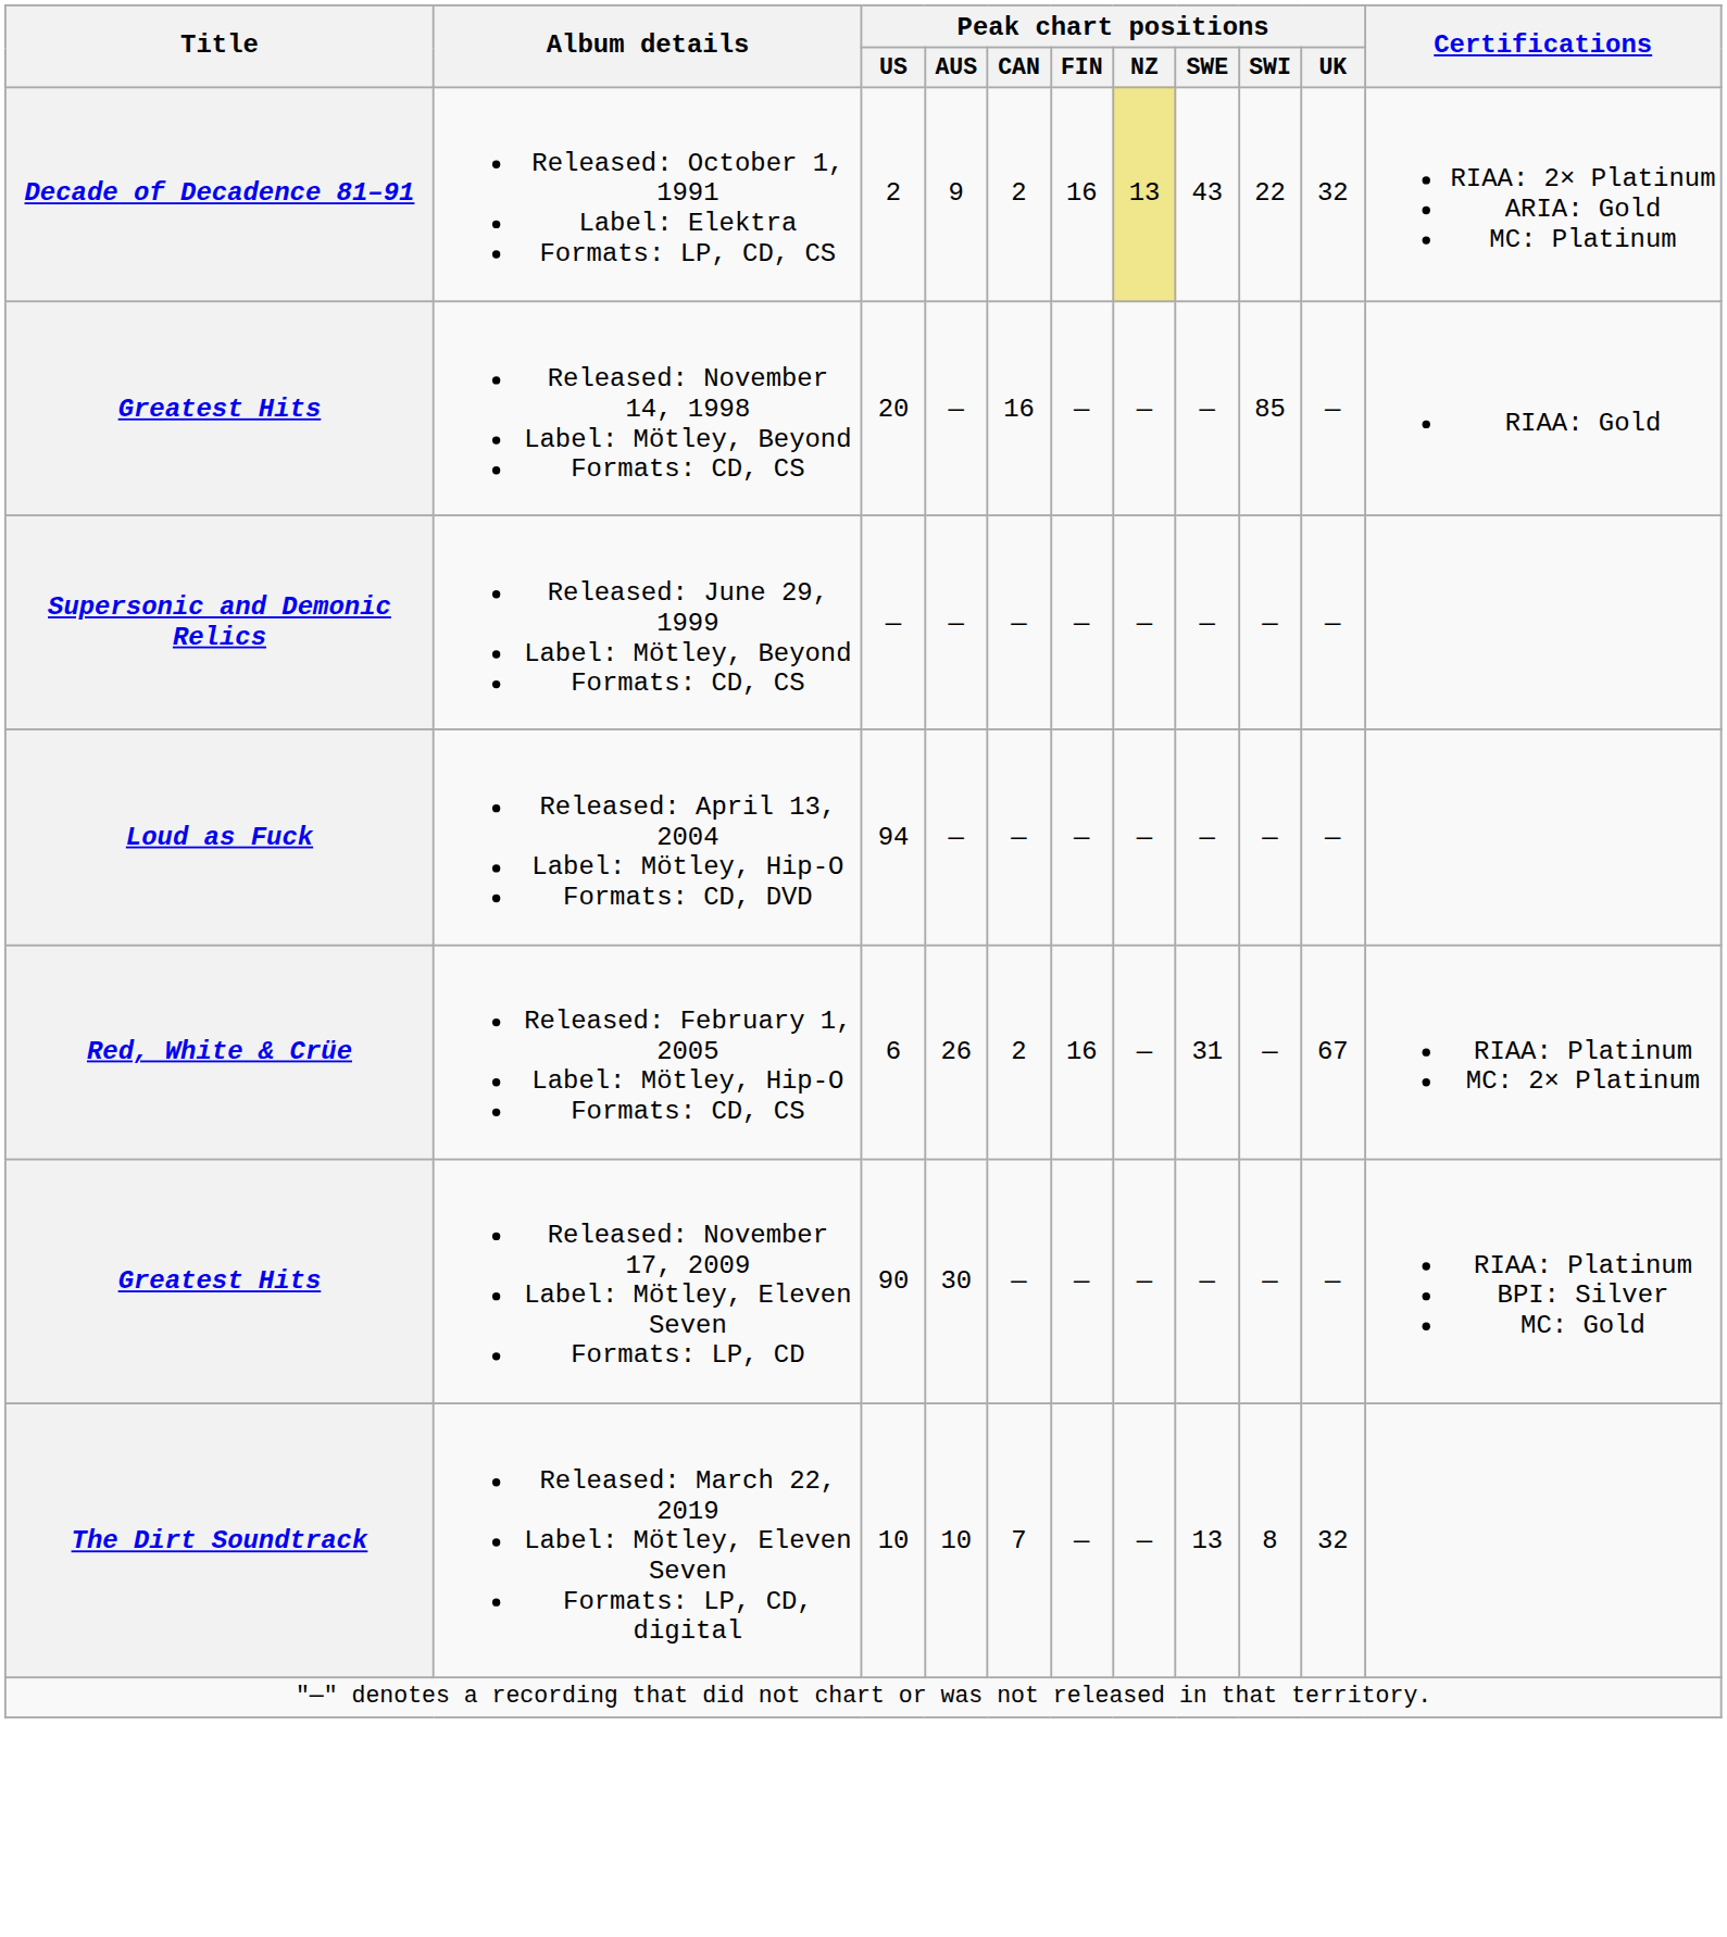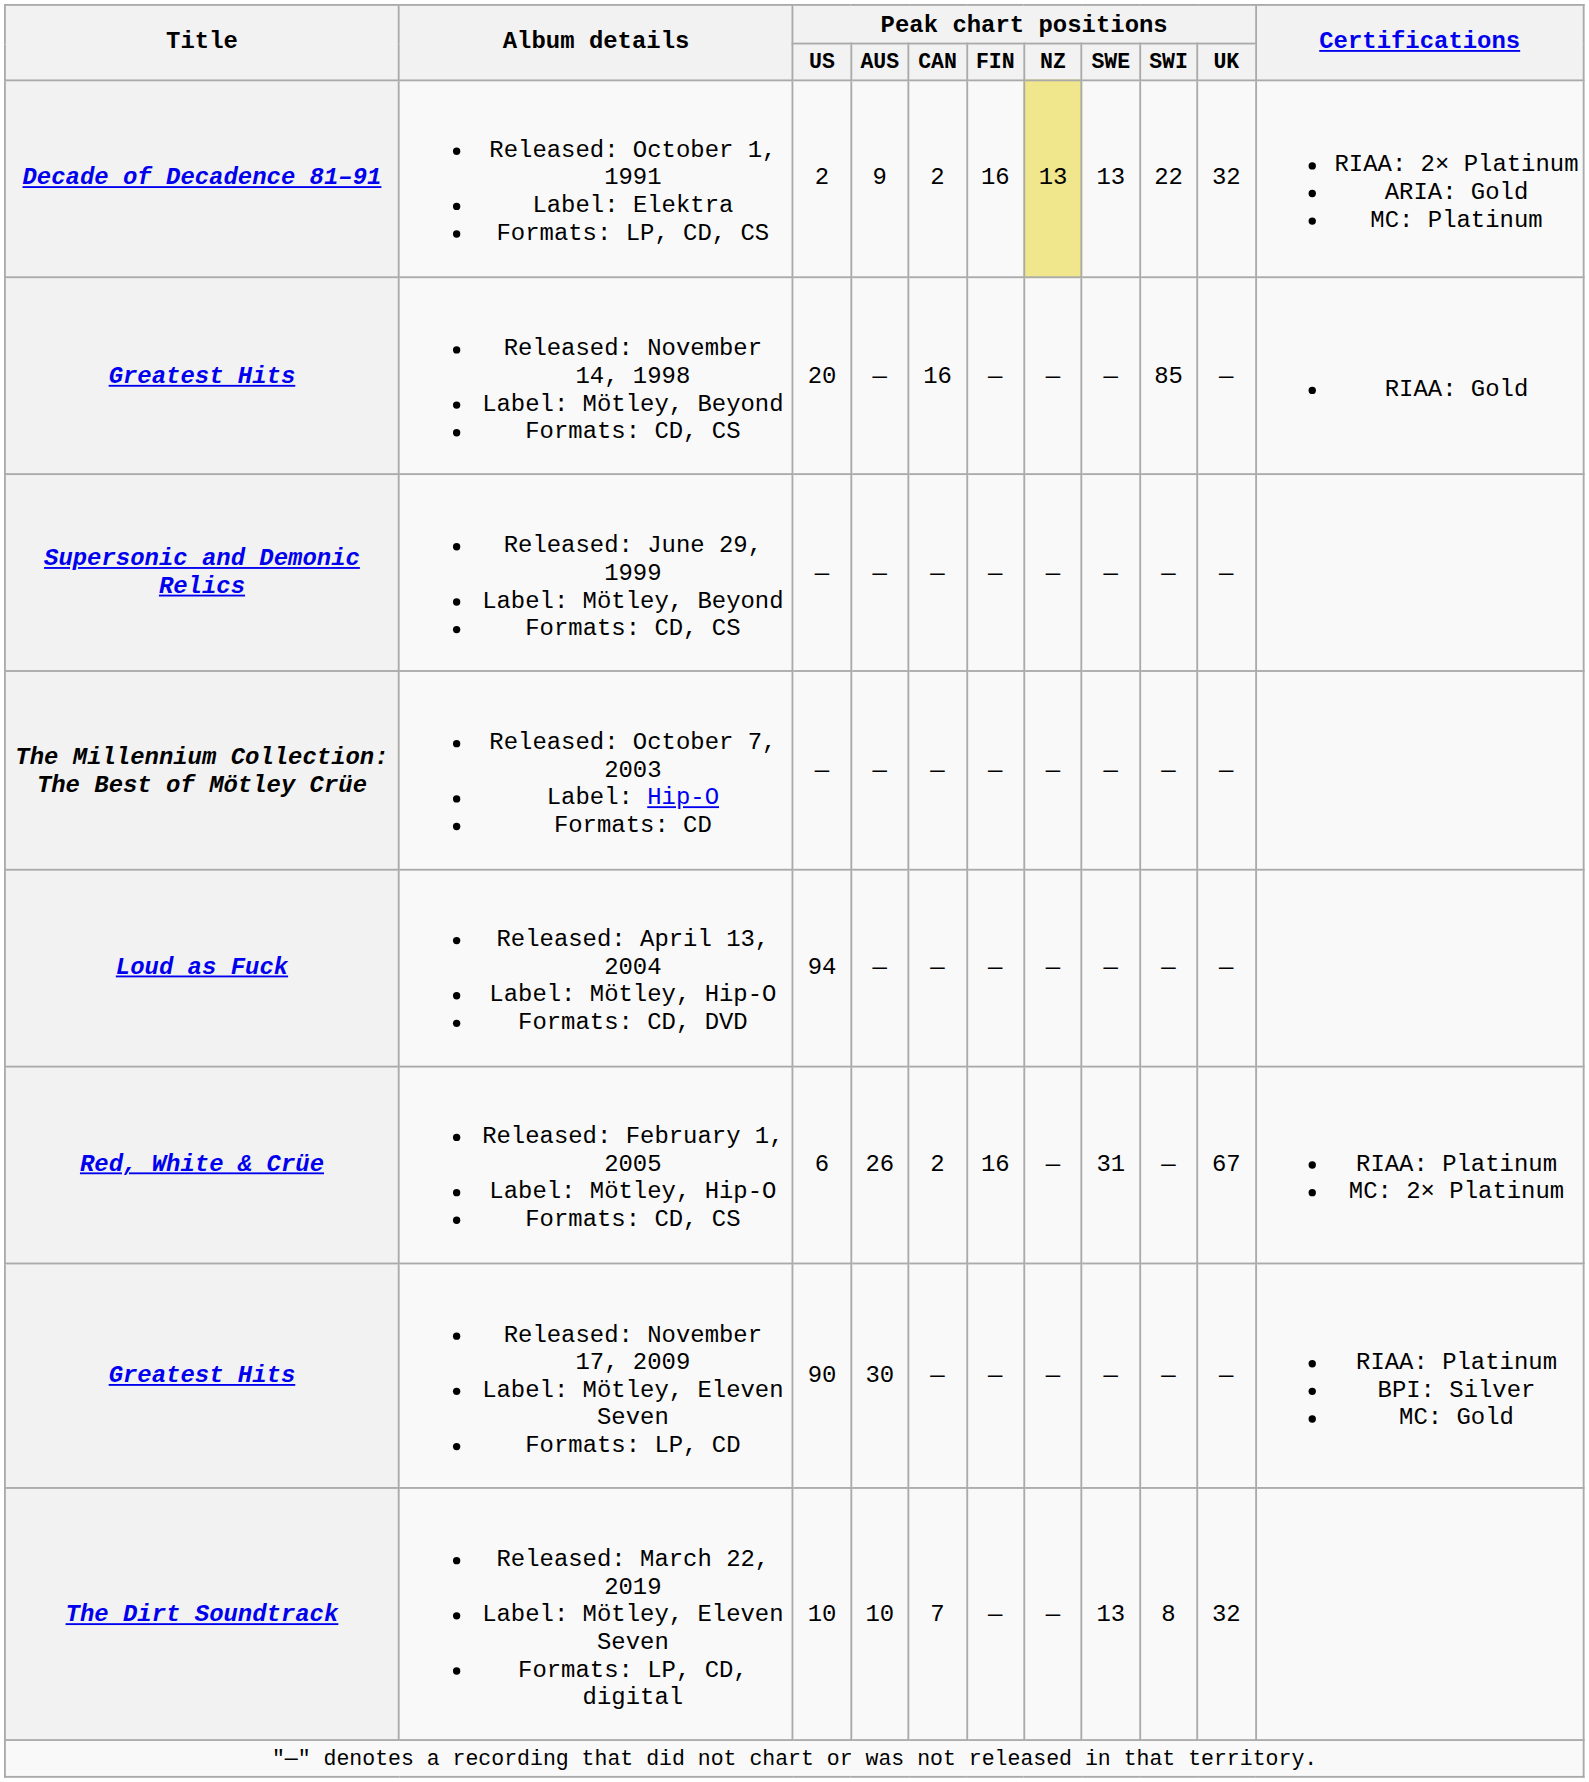Released: October 1, 1991 Label: Elektra Formats: LP, CD, CS | Peak chart positions / SWE: 43 -> 13
+ row: The Millennium Collection: The Best of Mötley Crüe | Released: October 7, 2003 Label: Hip-O Formats: CD | — | — | — | — | — | — | — | —
